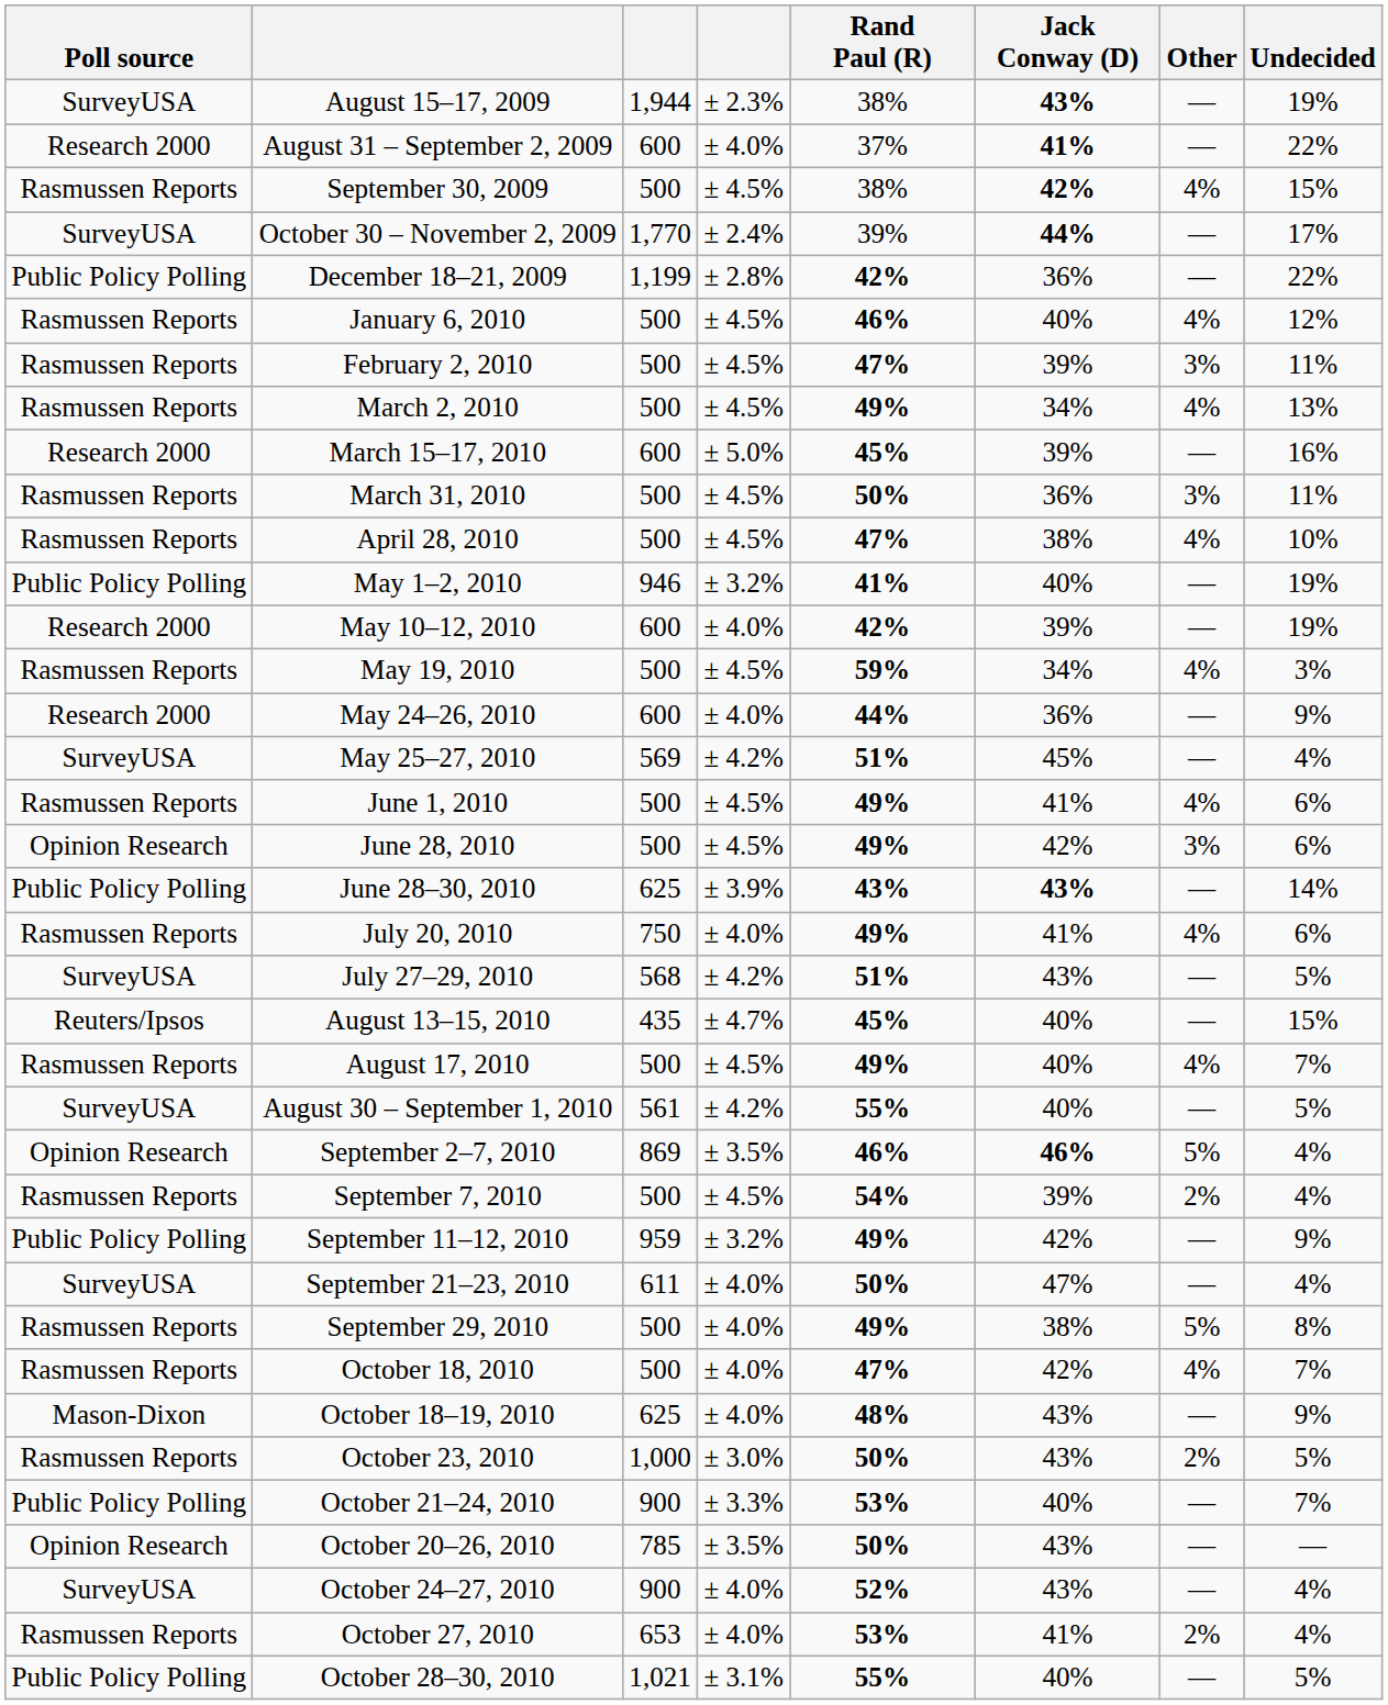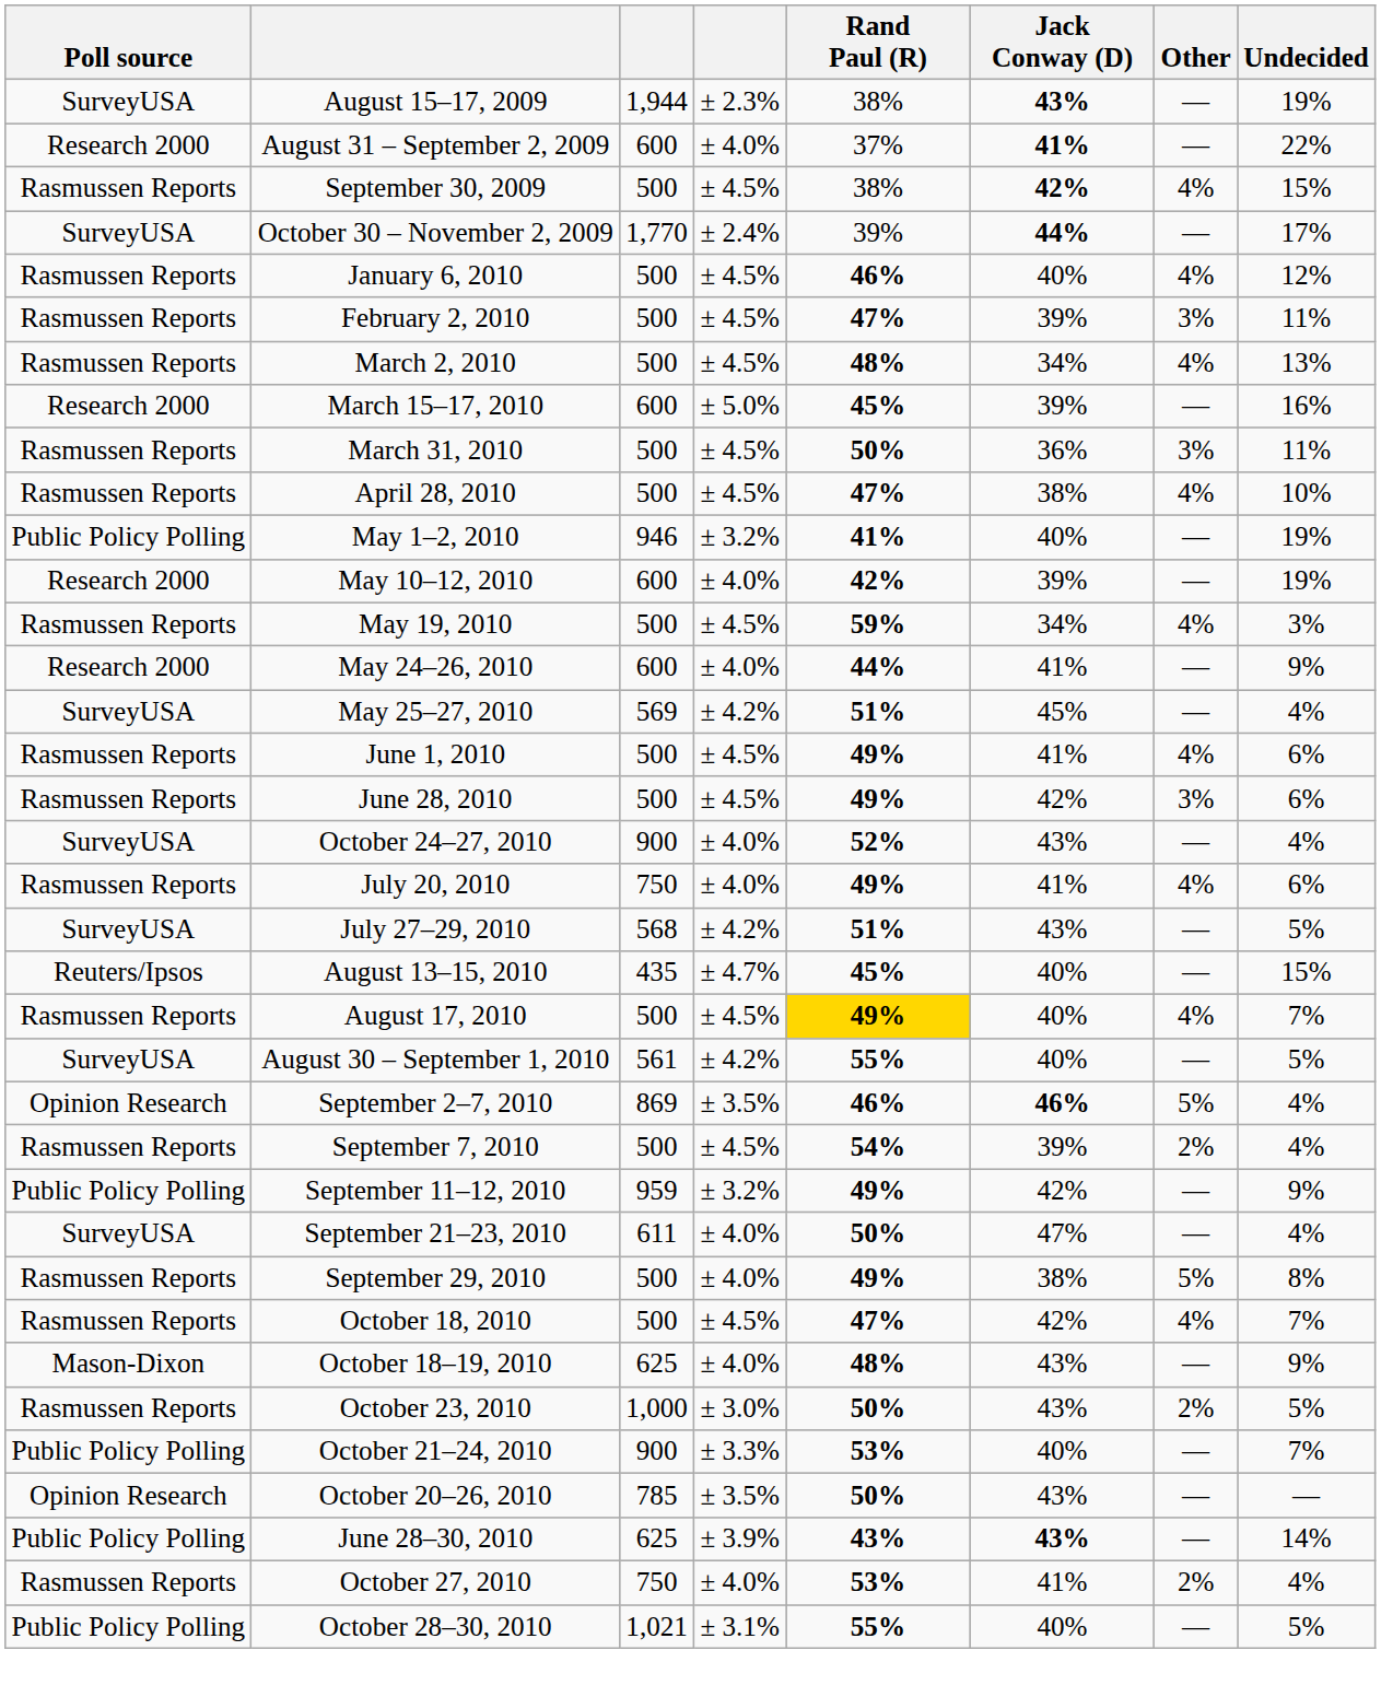- row: Public Policy Polling | December 18–21, 2009 | 1,199 | ± 2.8% | 42% | 36% | — | 22%
March 2, 2010 | Rand Paul (R): 49% -> 48%
May 24–26, 2010 | Jack Conway (D): 36% -> 41%
June 28, 2010 | Poll source: Opinion Research -> Rasmussen Reports
rows swapped: June 28–30, 2010 <-> October 24–27, 2010
August 17, 2010 | Rand Paul (R): no background -> gold background
October 18, 2010 | column 4: ± 4.0% -> ± 4.5%
October 27, 2010 | column 3: 653 -> 750
